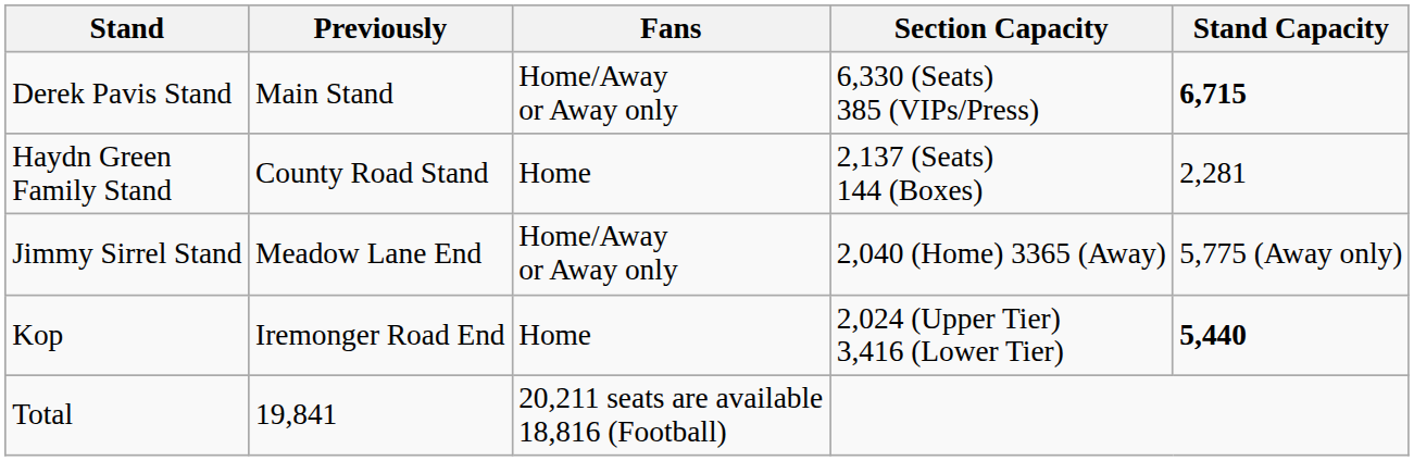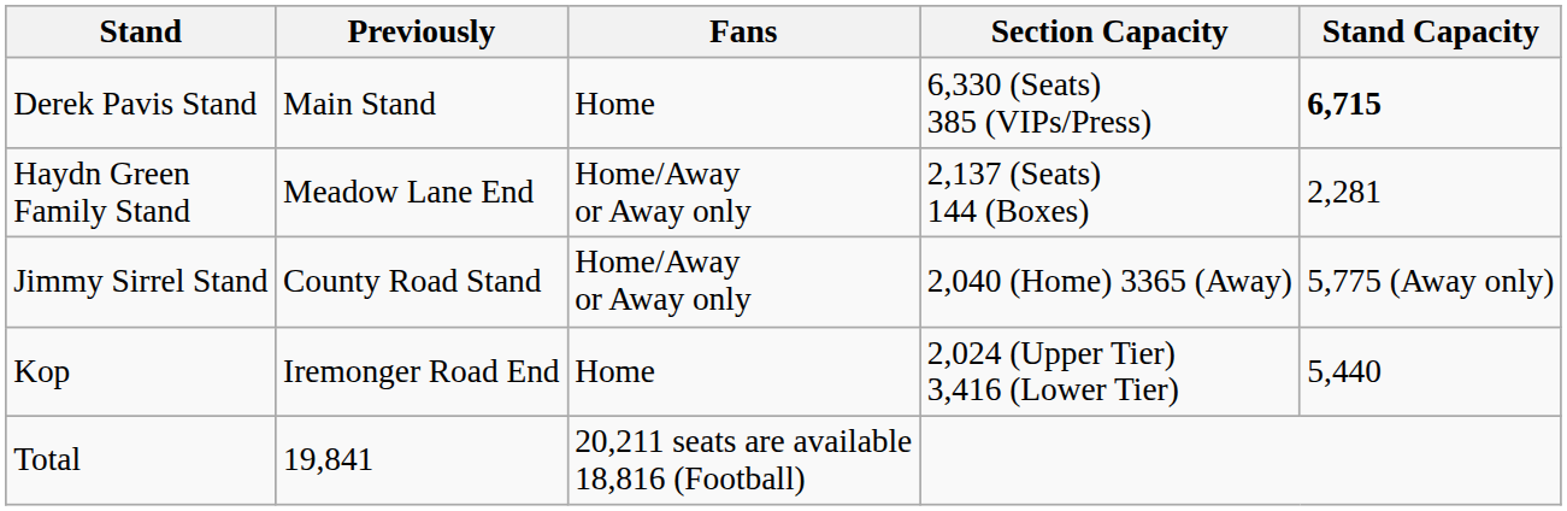Derek Pavis Stand | Fans: Home/Away or Away only -> Home
Haydn Green Family Stand | Previously: County Road Stand -> Meadow Lane End
Haydn Green Family Stand | Fans: Home -> Home/Away or Away only
Jimmy Sirrel Stand | Previously: Meadow Lane End -> County Road Stand
Kop | Stand Capacity: bold -> normal
